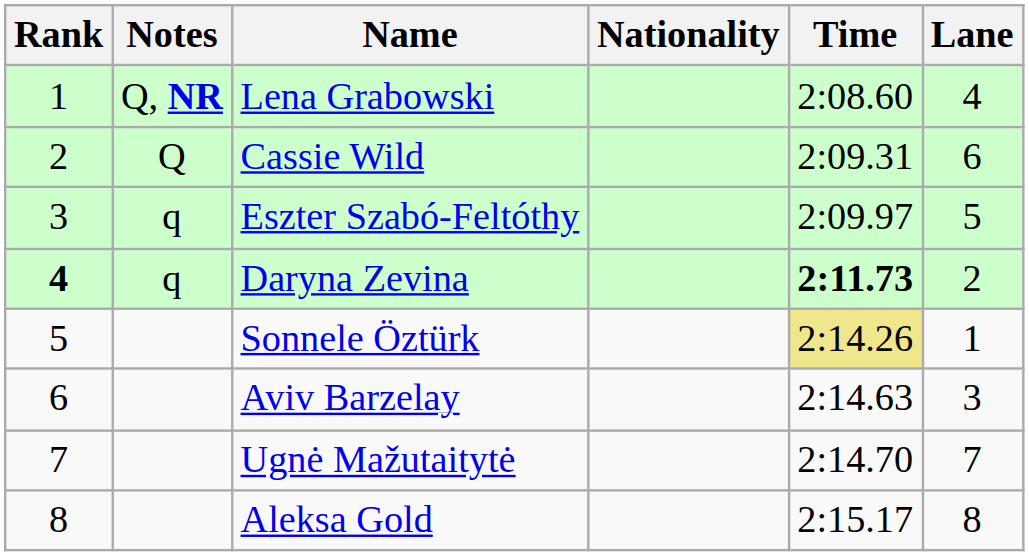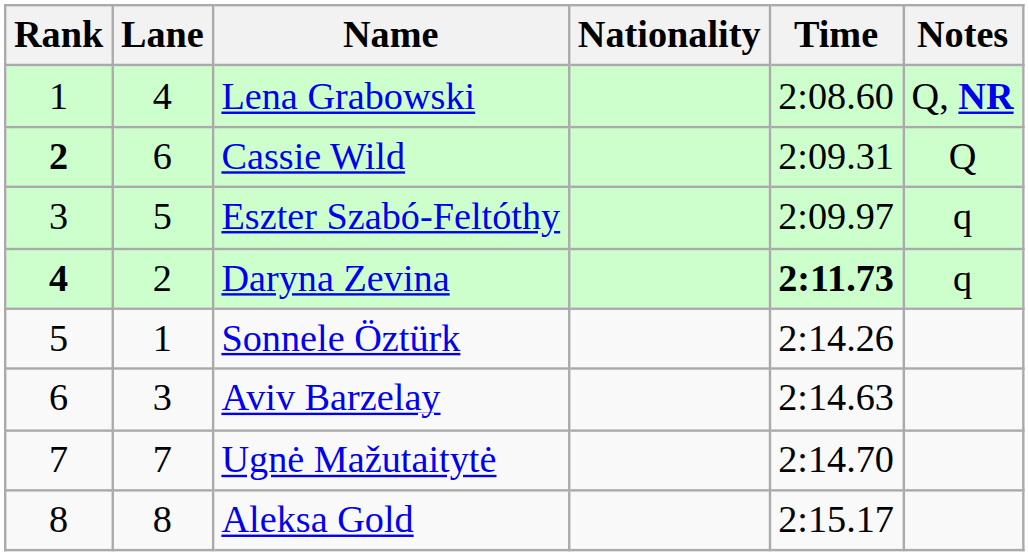columns swapped: Lane <-> Notes
Cassie Wild | Rank: normal -> bold
Sonnele Öztürk | Time: khaki background -> no background
